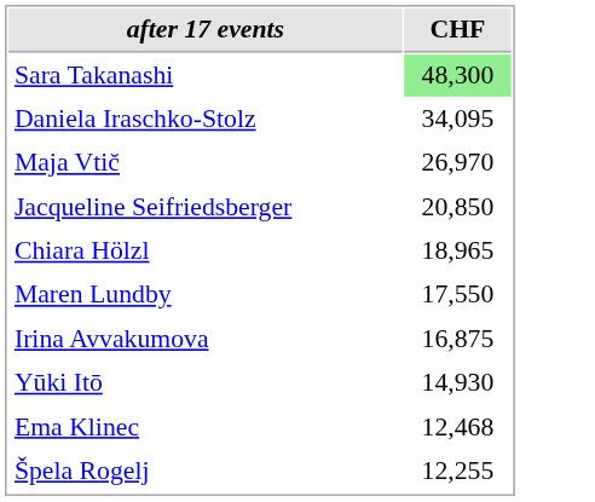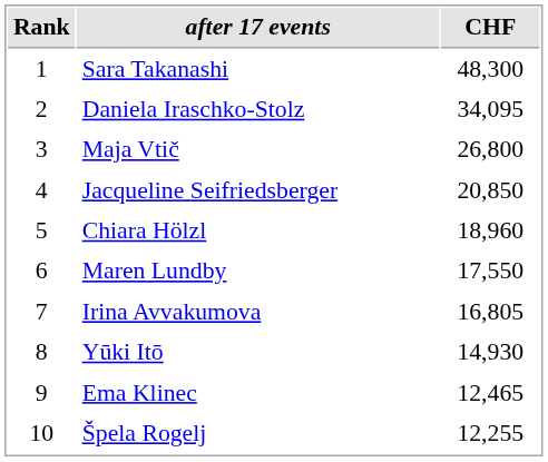+ column: Rank | 1 | 2 | 3 | 4 | 5 | 6 | 7 | 8 | 9 | 10
Sara Takanashi | CHF: lightgreen background -> no background
Maja Vtič | CHF: 26,970 -> 26,800
Chiara Hölzl | CHF: 18,965 -> 18,960
Irina Avvakumova | CHF: 16,875 -> 16,805
Ema Klinec | CHF: 12,468 -> 12,465
